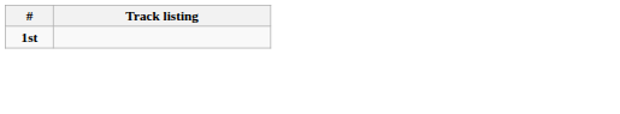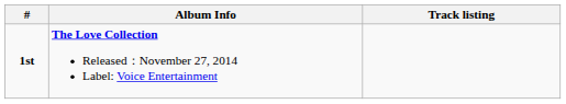+ column: Album Info | The Love Collection Released：November 27, 2014 Label: Voice Entertainment
